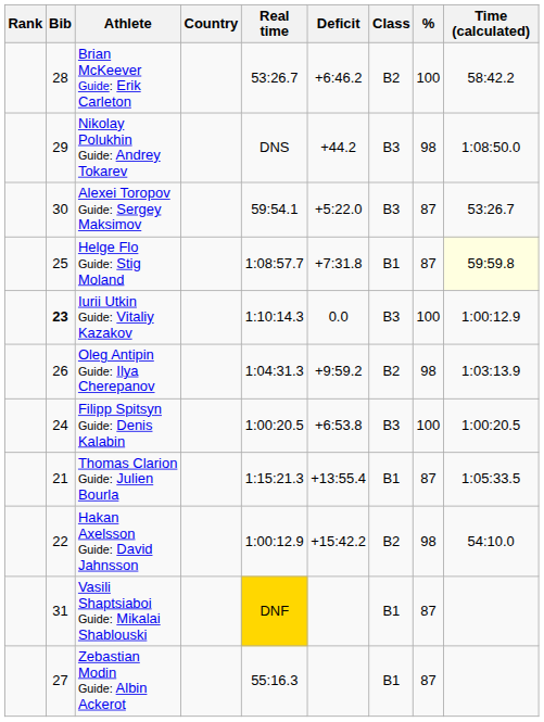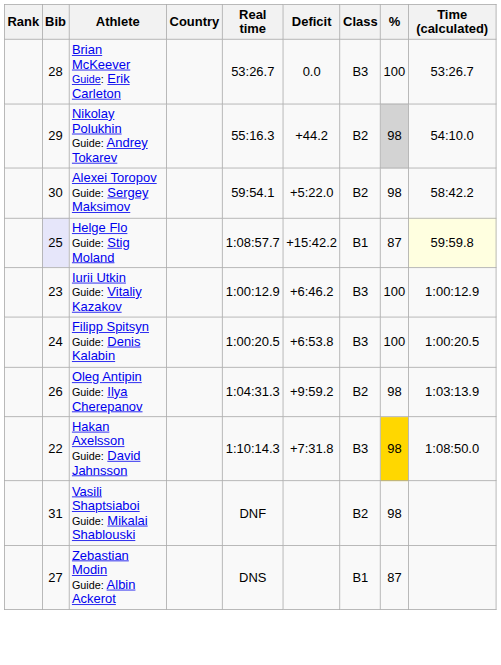Brian McKeever Guide: Erik Carleton | Deficit: +6:46.2 -> 0.0
Brian McKeever Guide: Erik Carleton | Class: B2 -> B3
Brian McKeever Guide: Erik Carleton | Time (calculated): 58:42.2 -> 53:26.7
Nikolay Polukhin Guide: Andrey Tokarev | Real time: DNS -> 55:16.3
Nikolay Polukhin Guide: Andrey Tokarev | Class: B3 -> B2
Nikolay Polukhin Guide: Andrey Tokarev | %: no background -> lightgrey background
Nikolay Polukhin Guide: Andrey Tokarev | Time (calculated): 1:08:50.0 -> 54:10.0
Alexei Toropov Guide: Sergey Maksimov | Class: B3 -> B2
Alexei Toropov Guide: Sergey Maksimov | %: 87 -> 98
Alexei Toropov Guide: Sergey Maksimov | Time (calculated): 53:26.7 -> 58:42.2
Helge Flo Guide: Stig Moland | Bib: no background -> lavender background
Helge Flo Guide: Stig Moland | Deficit: +7:31.8 -> +15:42.2
Iurii Utkin Guide: Vitaliy Kazakov | Bib: bold -> normal
Iurii Utkin Guide: Vitaliy Kazakov | Real time: 1:10:14.3 -> 1:00:12.9
Iurii Utkin Guide: Vitaliy Kazakov | Deficit: 0.0 -> +6:46.2
rows swapped: Filipp Spitsyn Guide: Denis Kalabin <-> Oleg Antipin Guide: Ilya Cherepanov
- row: 21 | Thomas Clarion Guide: Julien Bourla | 1:15:21.3 | +13:55.4 | B1 | 87 | 1:05:33.5
Hakan Axelsson Guide: David Jahnsson | Real time: 1:00:12.9 -> 1:10:14.3
Hakan Axelsson Guide: David Jahnsson | Deficit: +15:42.2 -> +7:31.8
Hakan Axelsson Guide: David Jahnsson | Class: B2 -> B3
Hakan Axelsson Guide: David Jahnsson | %: no background -> gold background
Hakan Axelsson Guide: David Jahnsson | Time (calculated): 54:10.0 -> 1:08:50.0
Vasili Shaptsiaboi Guide: Mikalai Shablouski | Real time: gold background -> no background
Vasili Shaptsiaboi Guide: Mikalai Shablouski | Class: B1 -> B2
Vasili Shaptsiaboi Guide: Mikalai Shablouski | %: 87 -> 98
Zebastian Modin Guide: Albin Ackerot | Real time: 55:16.3 -> DNS
